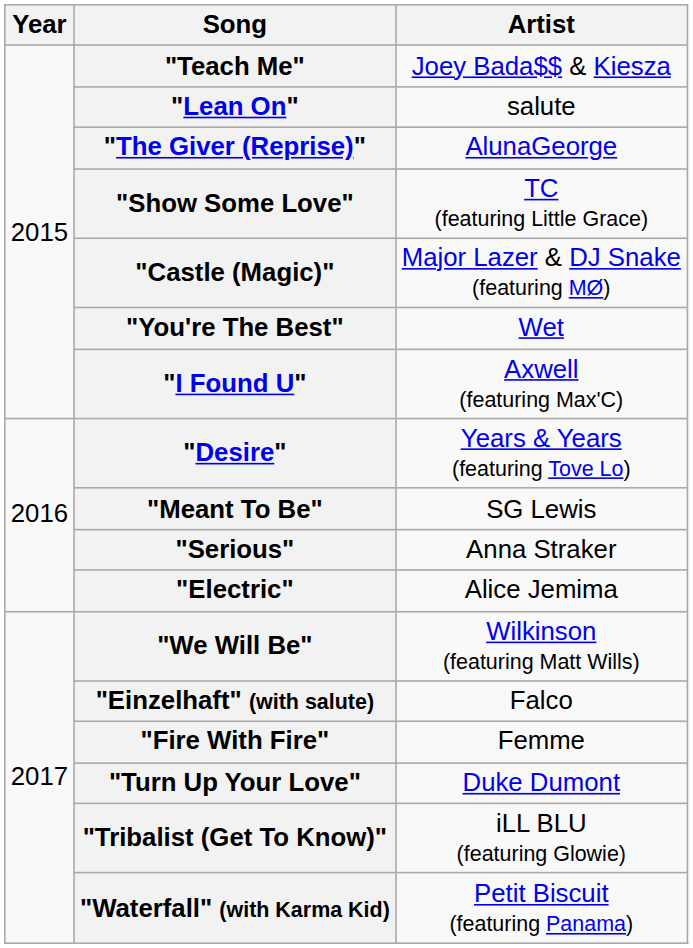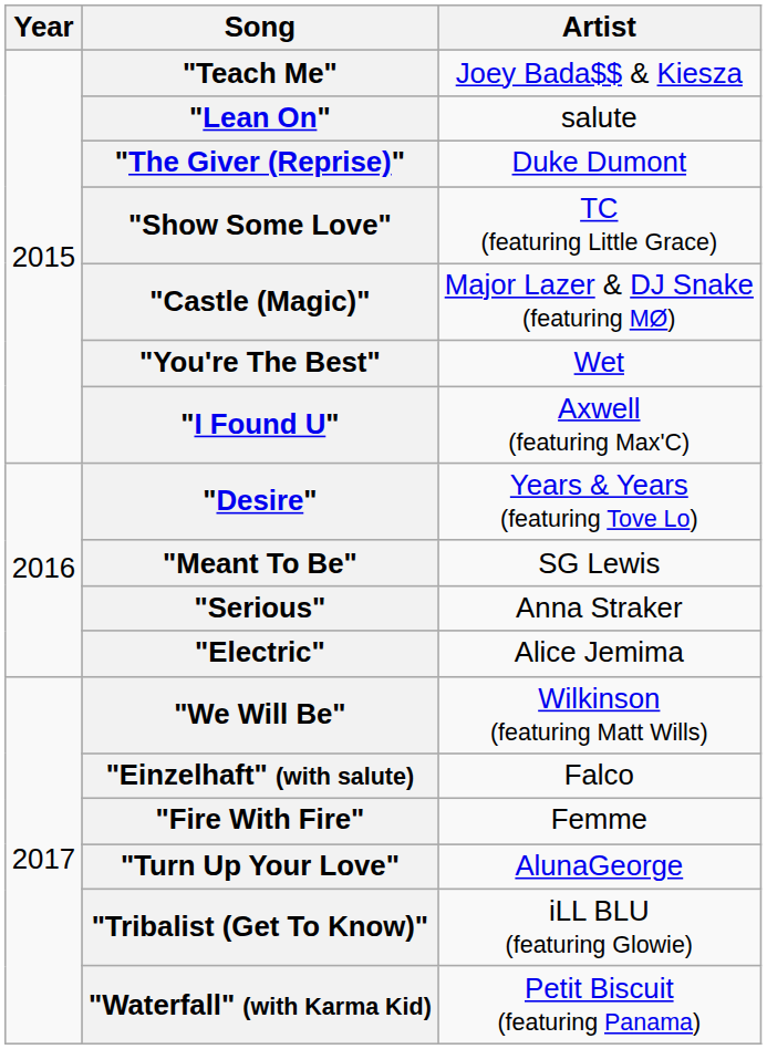"The Giver (Reprise)" | Artist: AlunaGeorge -> Duke Dumont
"Turn Up Your Love" | Artist: Duke Dumont -> AlunaGeorge
